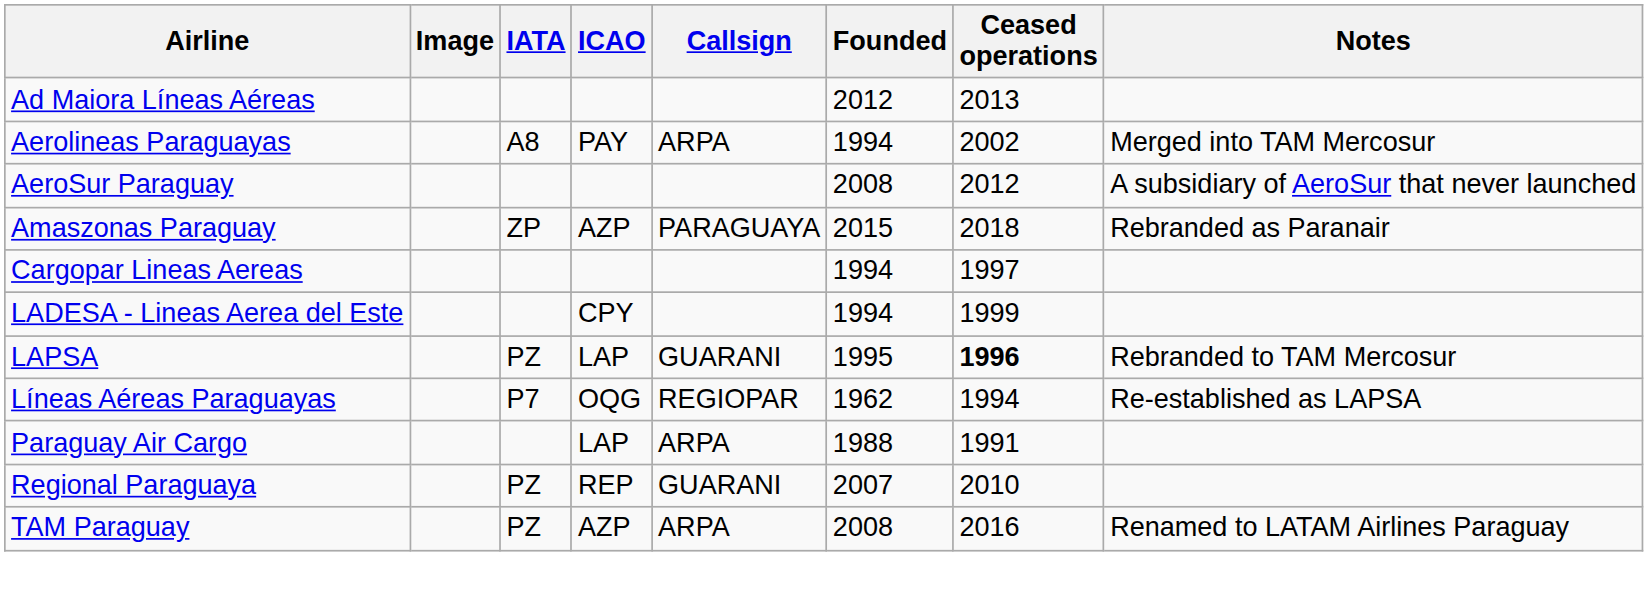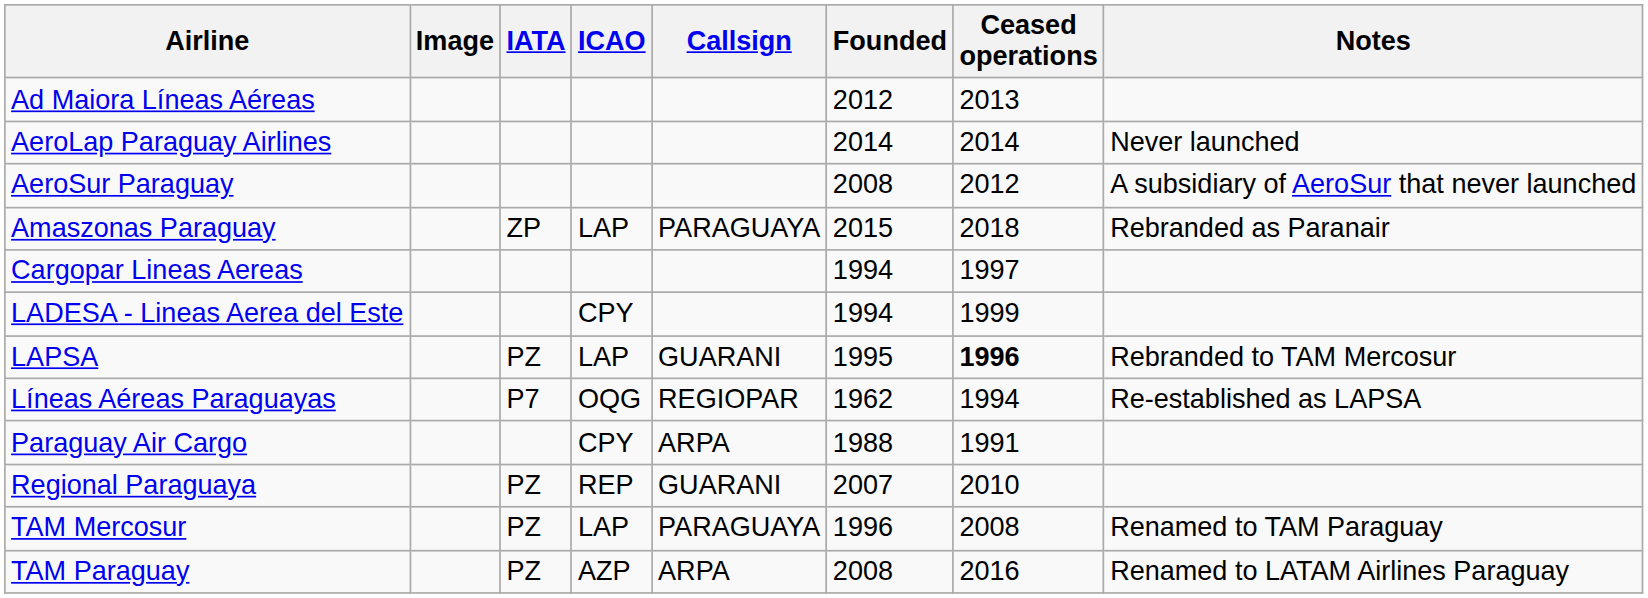+ row: AeroLap Paraguay Airlines | 2014 | 2014 | Never launched
- row: Aerolineas Paraguayas | A8 | PAY | ARPA | 1994 | 2002 | Merged into TAM Mercosur
Amaszonas Paraguay | ICAO: AZP -> LAP
Paraguay Air Cargo | ICAO: LAP -> CPY
+ row: TAM Mercosur | PZ | LAP | PARAGUAYA | 1996 | 2008 | Renamed to TAM Paraguay
